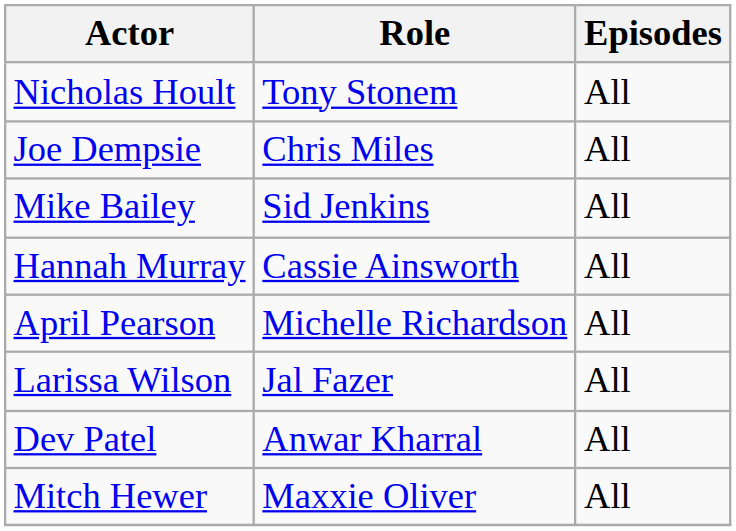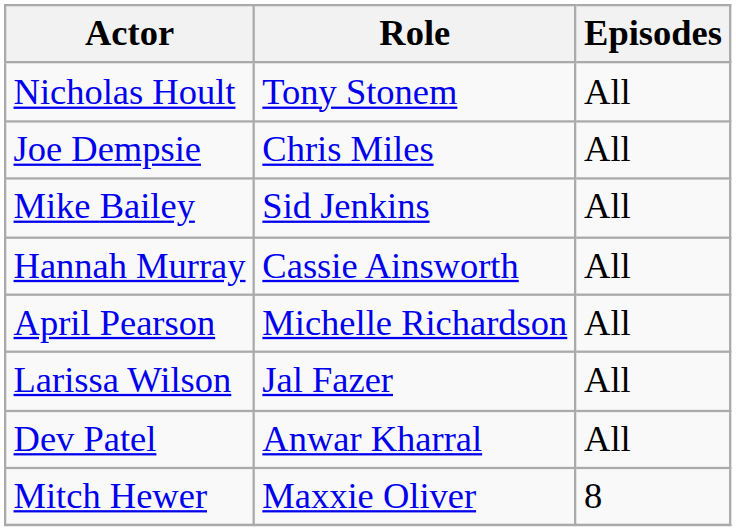Mitch Hewer | Episodes: All -> 8
